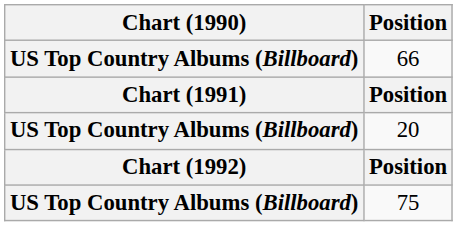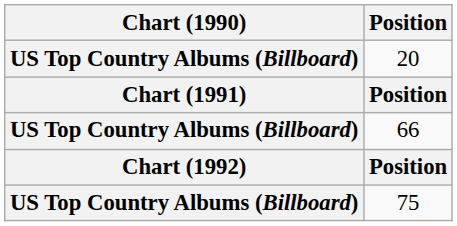rows swapped: 66 <-> 20
